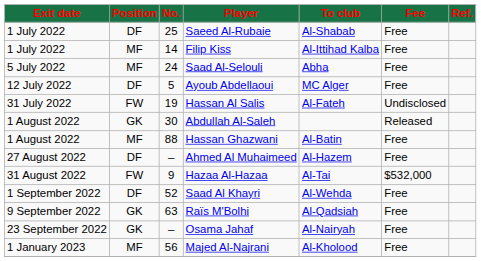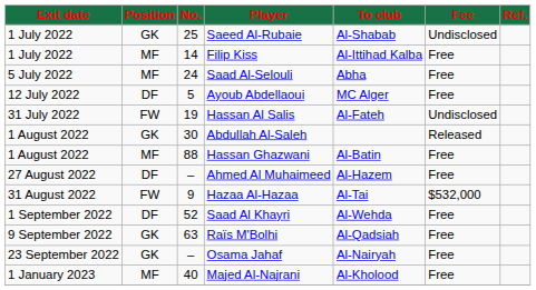Saeed Al-Rubaie | Position: DF -> GK
Saeed Al-Rubaie | Fee: Free -> Undisclosed
Majed Al-Najrani | No.: 56 -> 40
